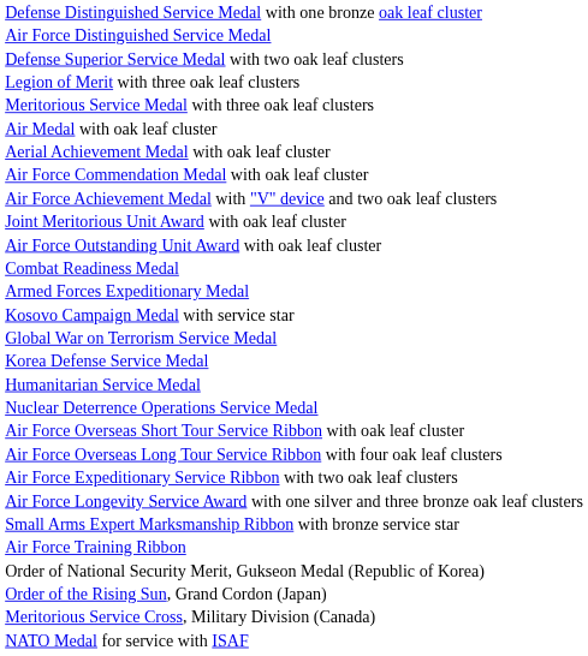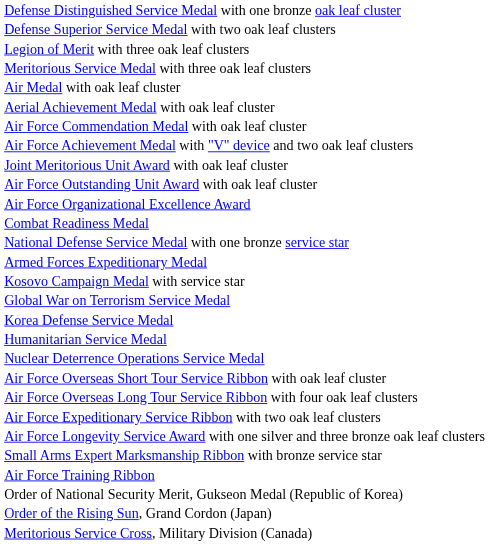- row: Air Force Distinguished Service Medal
+ row: Air Force Organizational Excellence Award
+ row: National Defense Service Medal with one bronze service star
- row: NATO Medal for service with ISAF
